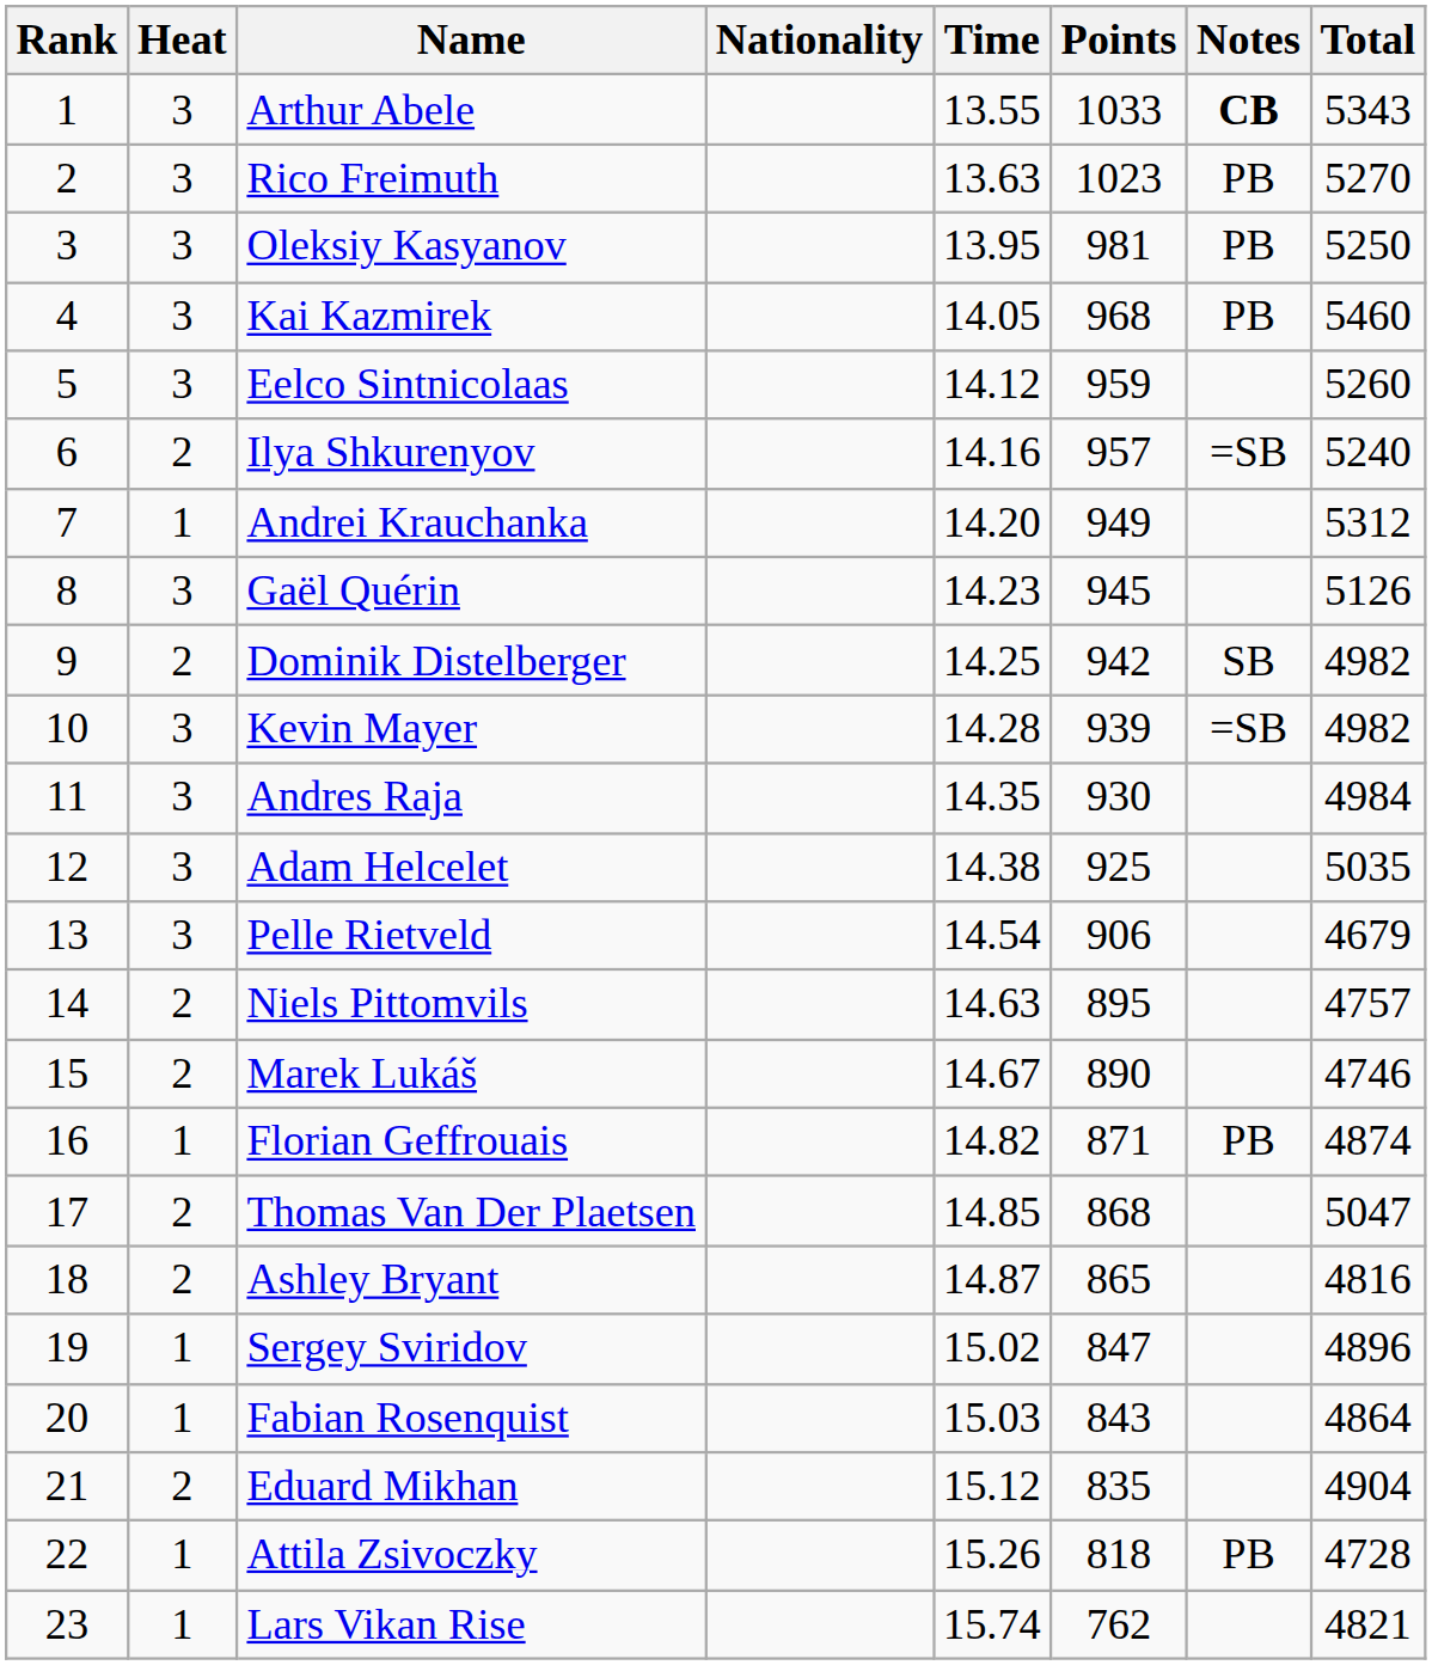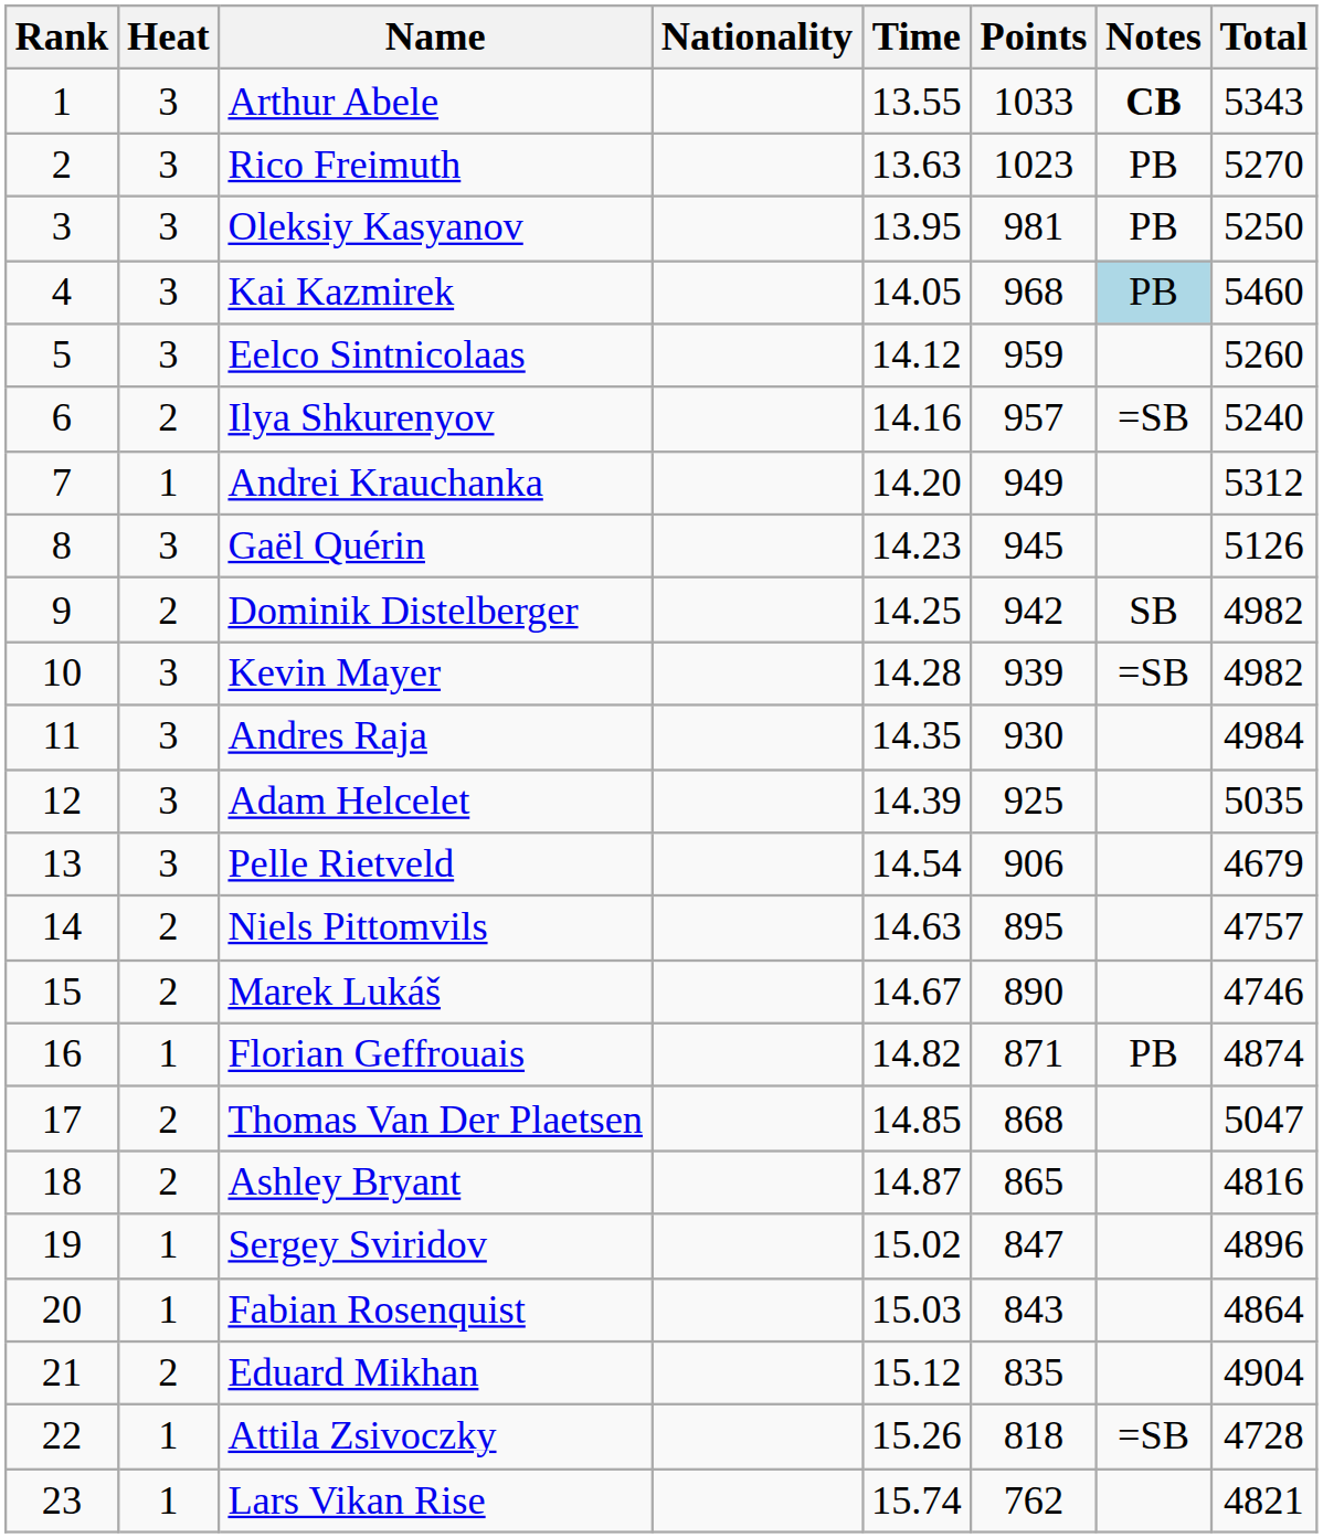Kai Kazmirek | Notes: no background -> lightblue background
Adam Helcelet | Time: 14.38 -> 14.39
Attila Zsivoczky | Notes: PB -> =SB
